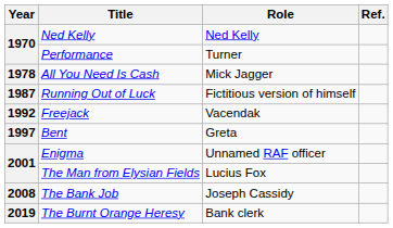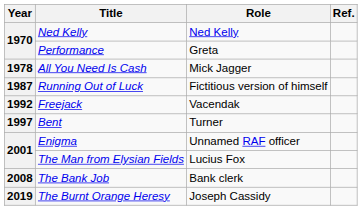Performance | Role: Turner -> Greta
Bent | Role: Greta -> Turner
The Bank Job | Role: Joseph Cassidy -> Bank clerk
The Burnt Orange Heresy | Role: Bank clerk -> Joseph Cassidy
